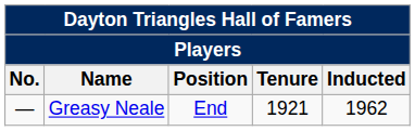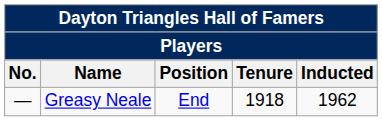Greasy Neale | Tenure: 1921 -> 1918
